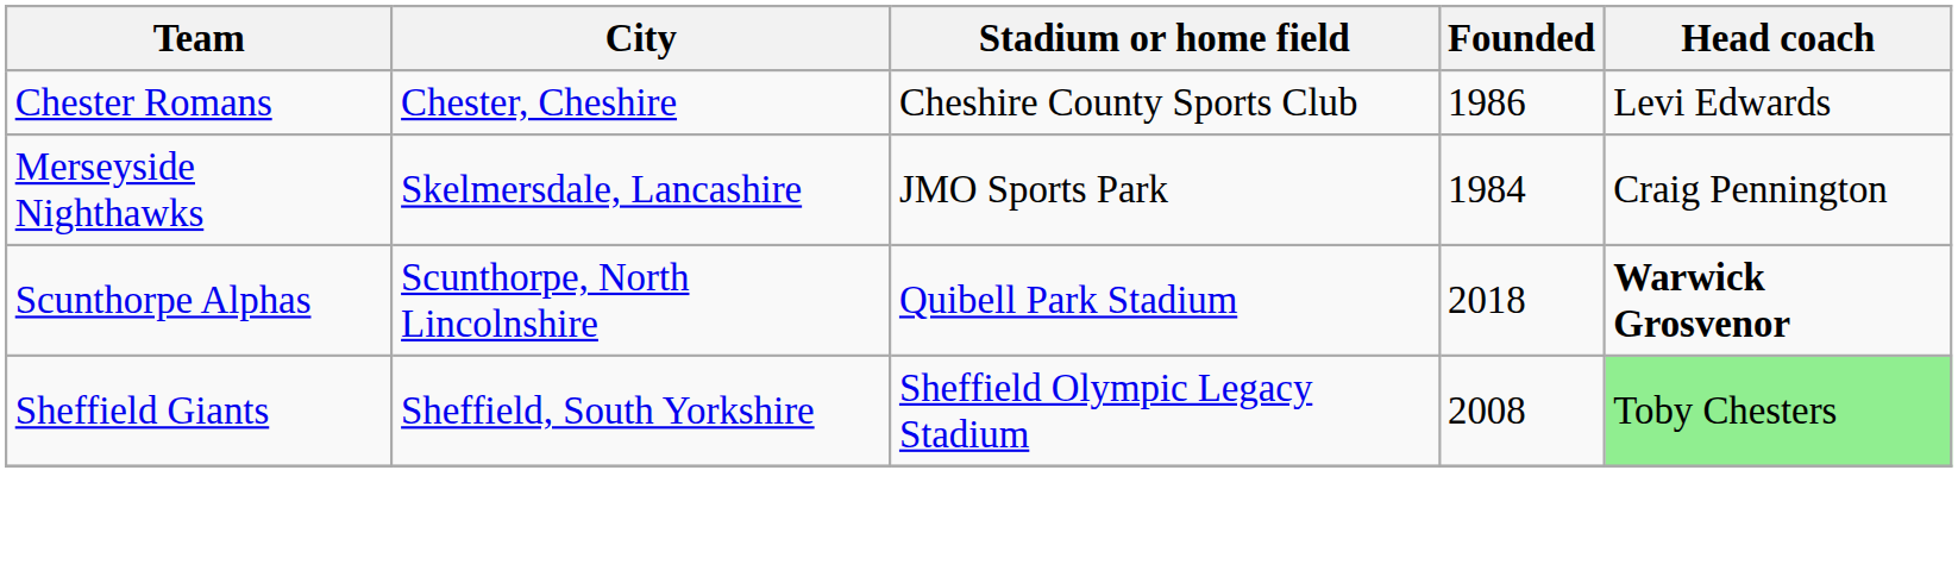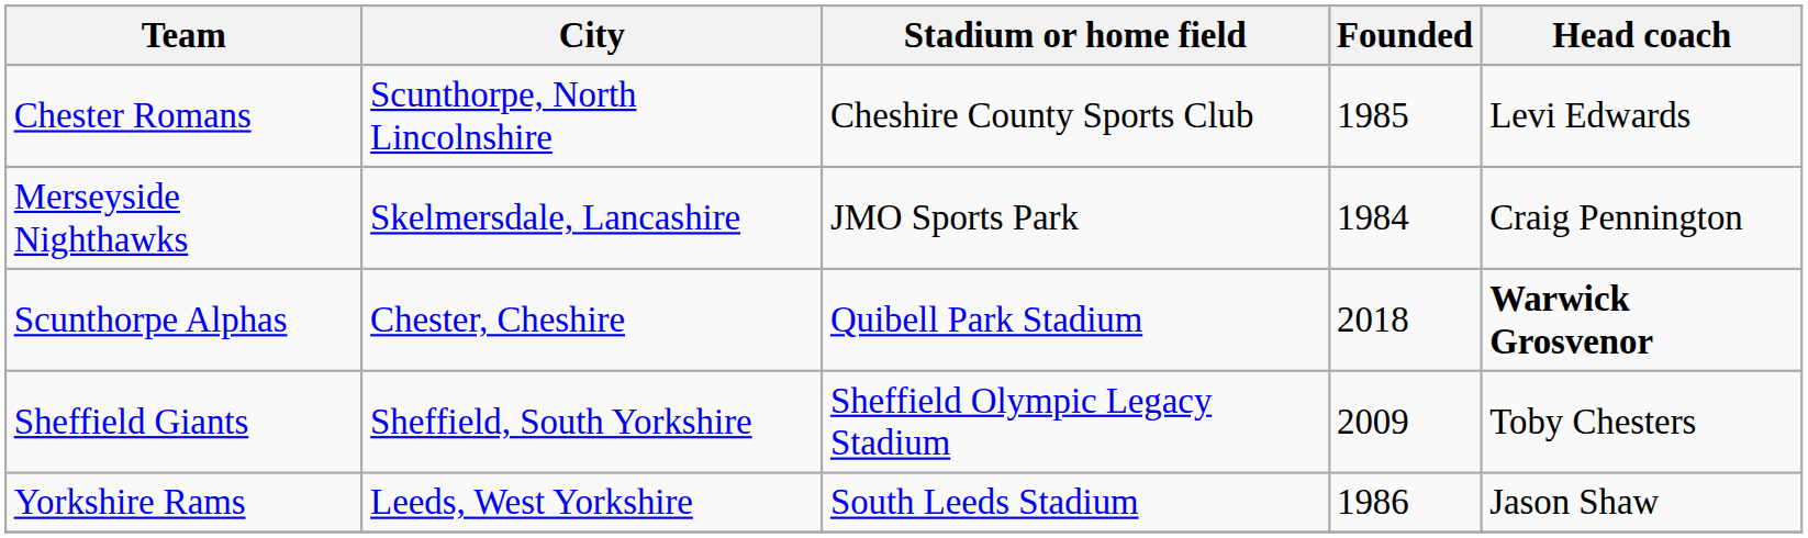Chester Romans | City: Chester, Cheshire -> Scunthorpe, North Lincolnshire
Chester Romans | Founded: 1986 -> 1985
Scunthorpe Alphas | City: Scunthorpe, North Lincolnshire -> Chester, Cheshire
Sheffield Giants | Founded: 2008 -> 2009
Sheffield Giants | Head coach: lightgreen background -> no background
+ row: Yorkshire Rams | Leeds, West Yorkshire | South Leeds Stadium | 1986 | Jason Shaw
